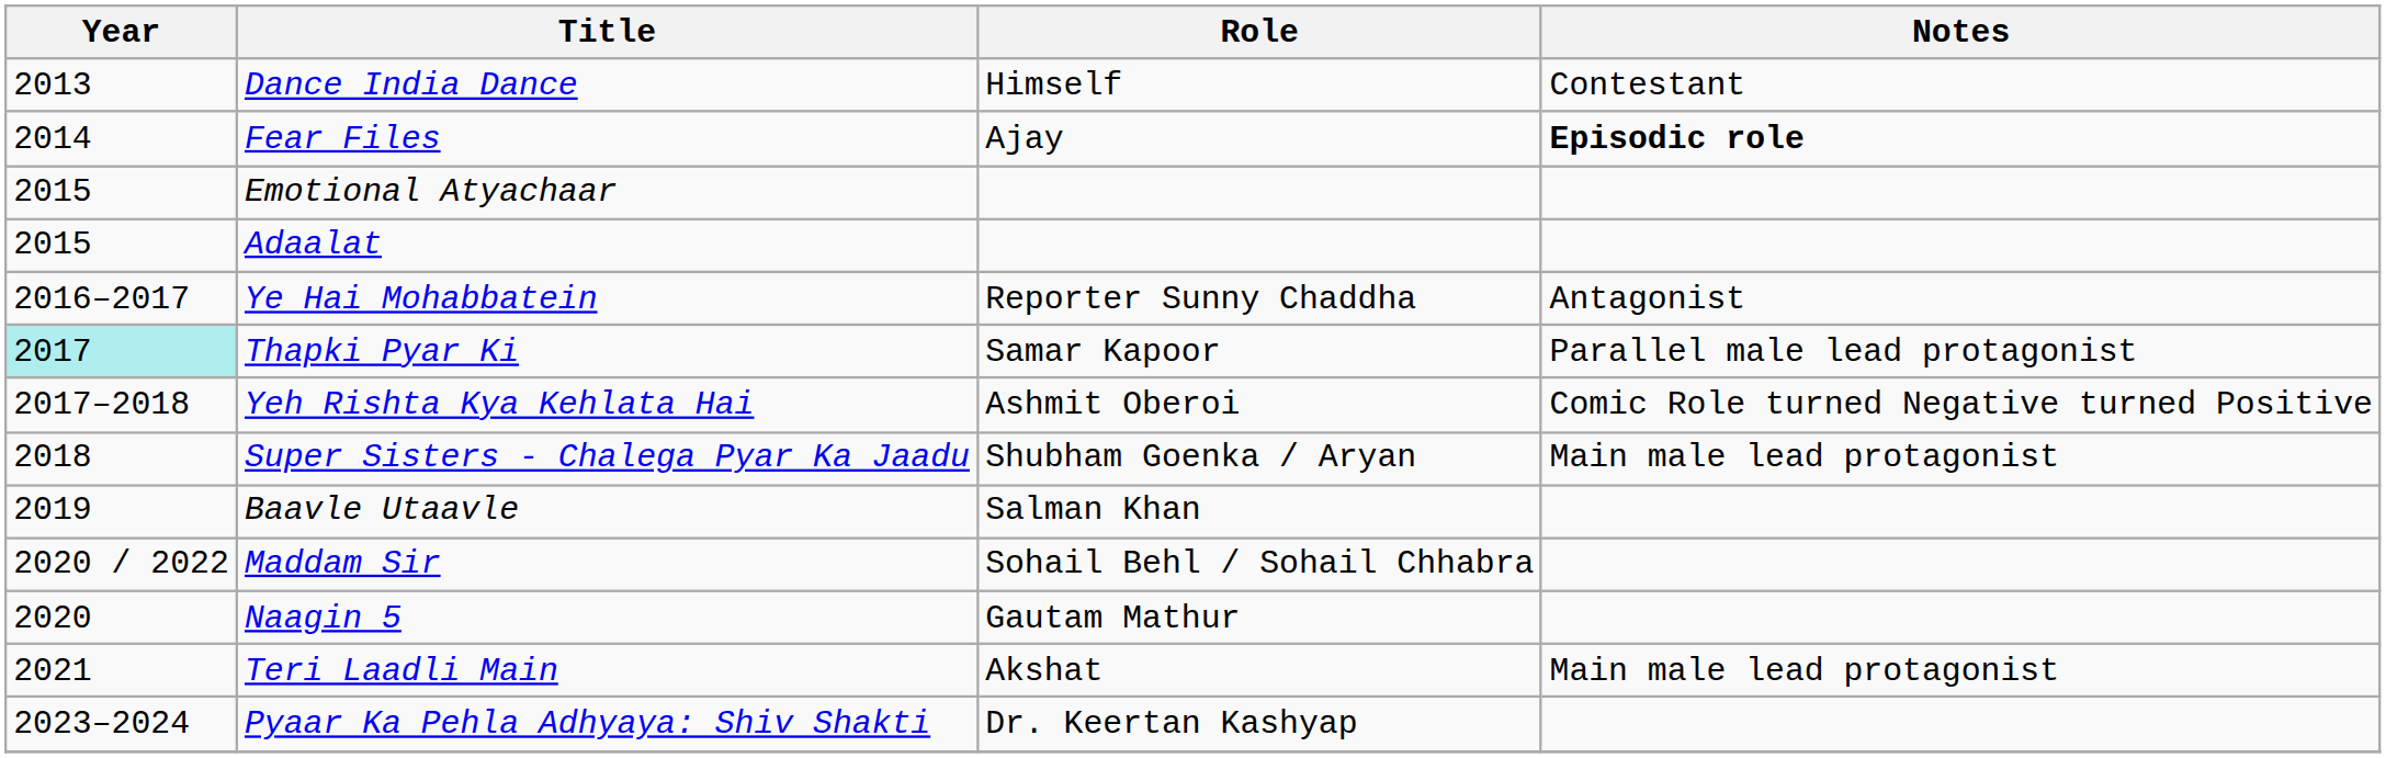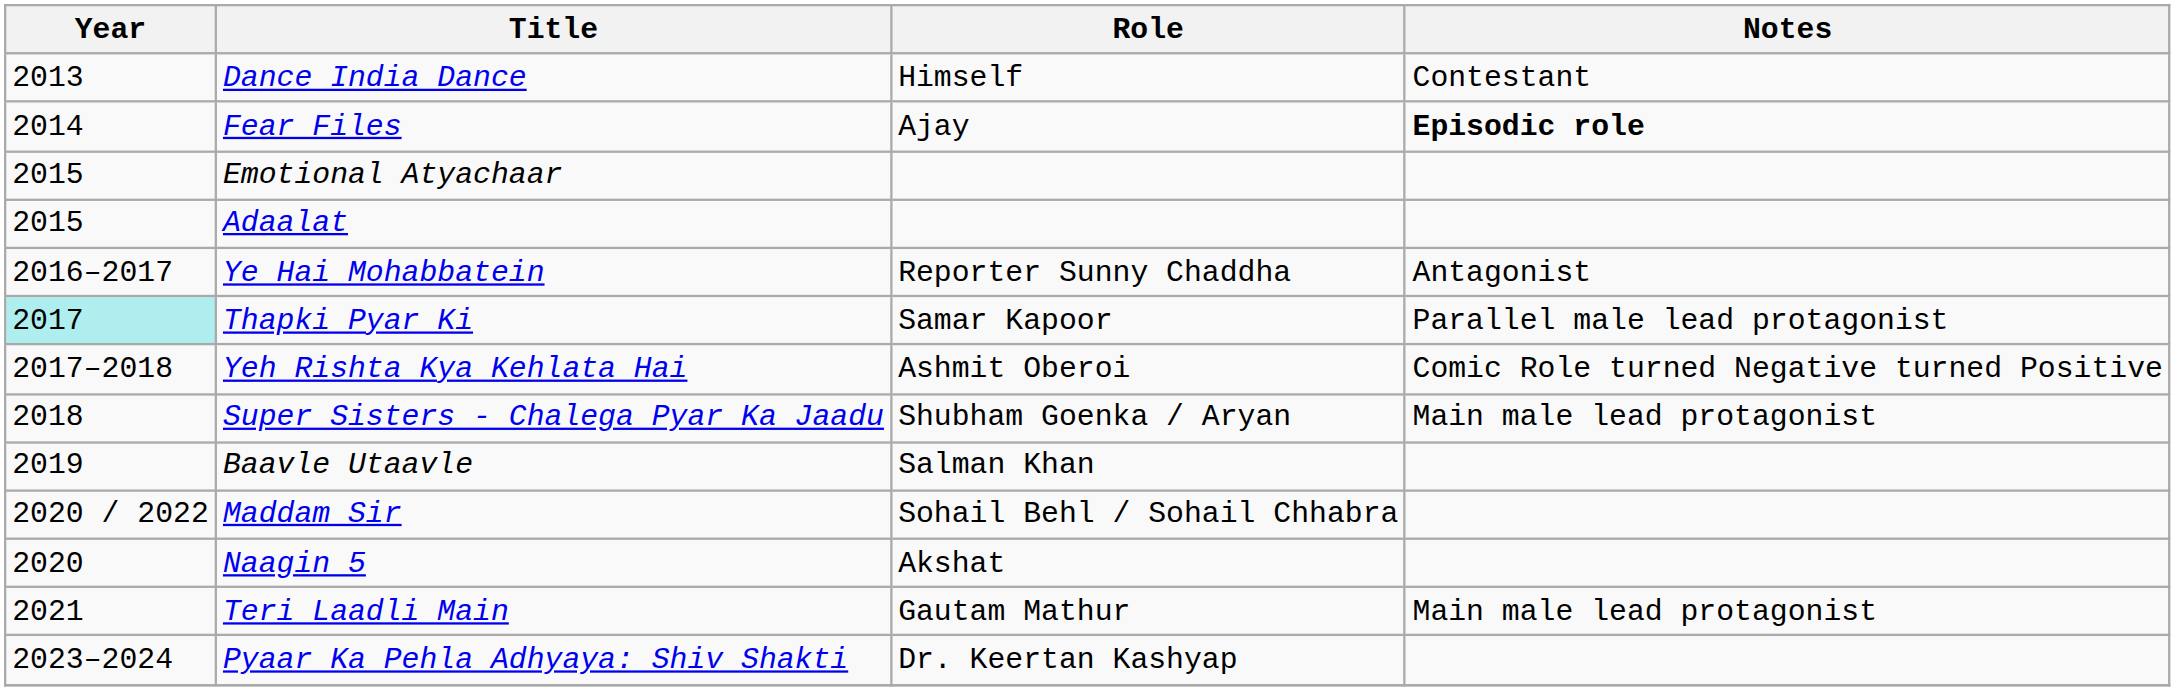Naagin 5 | Role: Gautam Mathur -> Akshat
Teri Laadli Main | Role: Akshat -> Gautam Mathur
